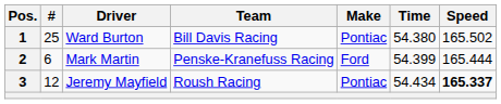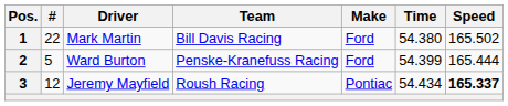1 | #: 25 -> 22
1 | Driver: Ward Burton -> Mark Martin
1 | Make: Pontiac -> Ford
2 | #: 6 -> 5
2 | Driver: Mark Martin -> Ward Burton
